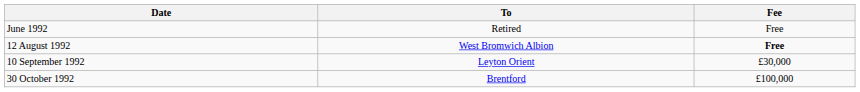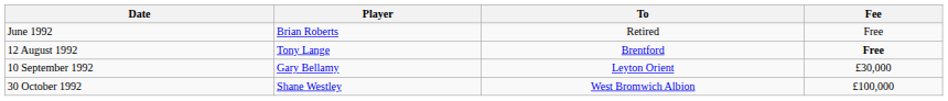+ column: Player | Brian Roberts | Tony Lange | Gary Bellamy | Shane Westley
12 August 1992 | To: West Bromwich Albion -> Brentford
30 October 1992 | To: Brentford -> West Bromwich Albion
